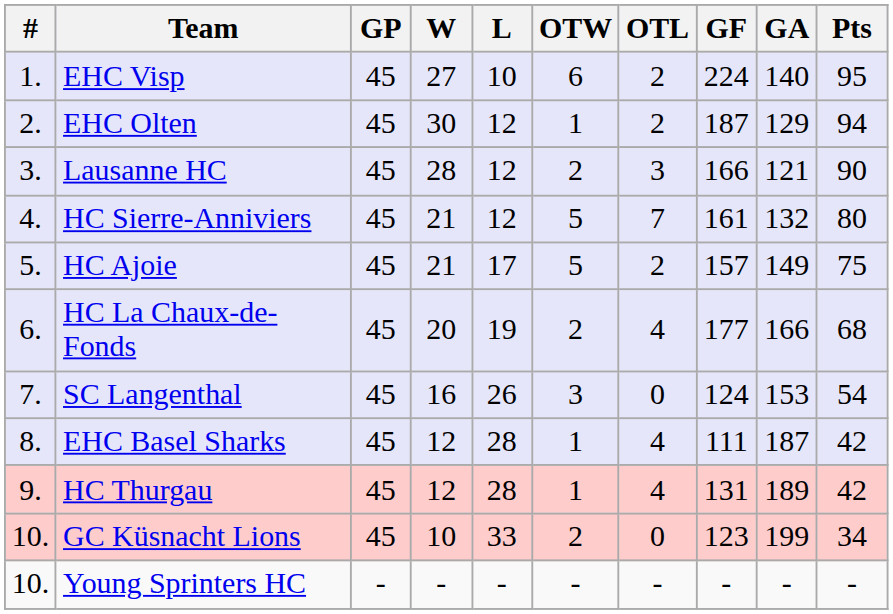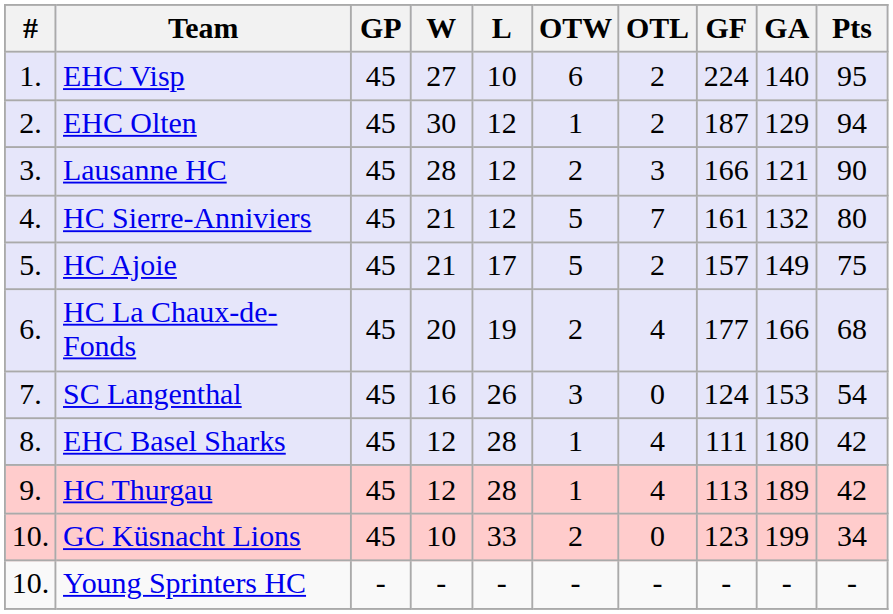EHC Basel Sharks | GA: 187 -> 180
HC Thurgau | GF: 131 -> 113
